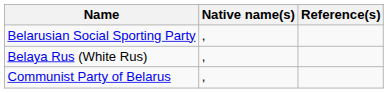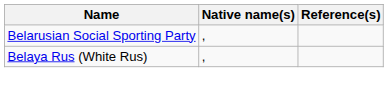- row: Communist Party of Belarus | ,
